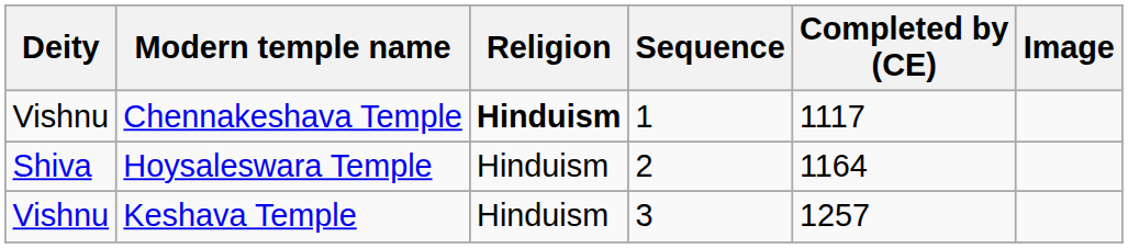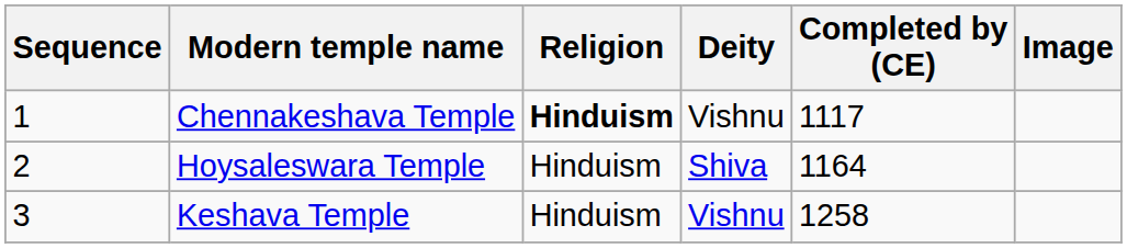columns swapped: Sequence <-> Deity
Keshava Temple | Completed by (CE): 1257 -> 1258
